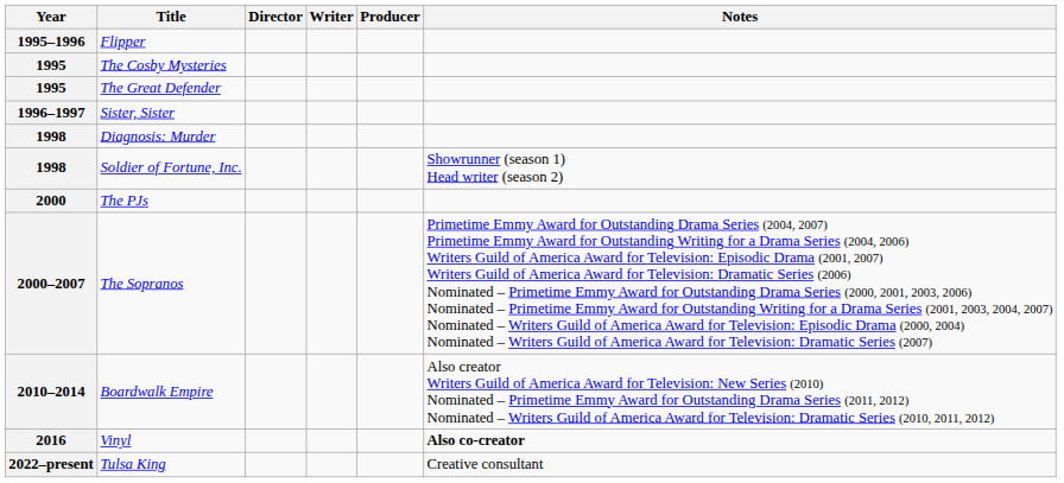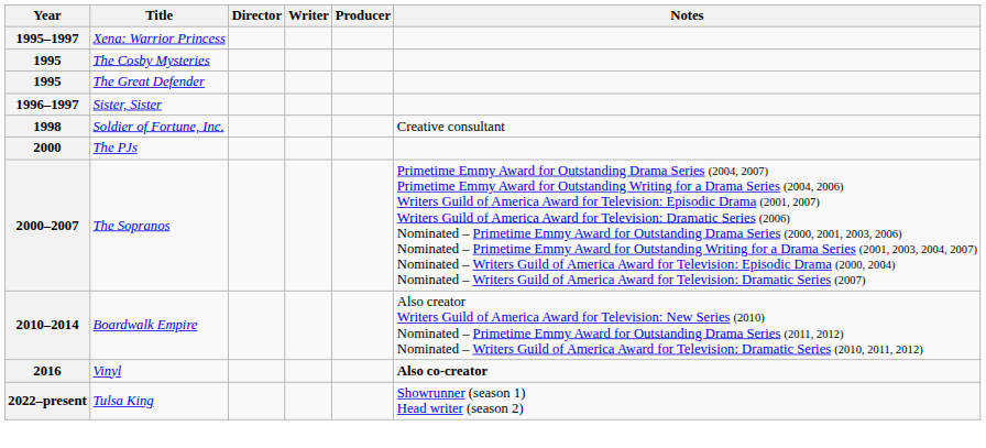- row: 1995–1996 | Flipper
+ row: 1995–1997 | Xena: Warrior Princess
- row: 1998 | Diagnosis: Murder
Soldier of Fortune, Inc. | Notes: Showrunner (season 1) Head writer (season 2) -> Creative consultant
Tulsa King | Notes: Creative consultant -> Showrunner (season 1) Head writer (season 2)
